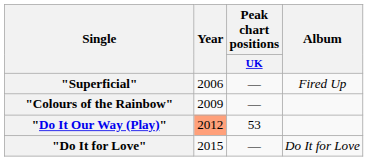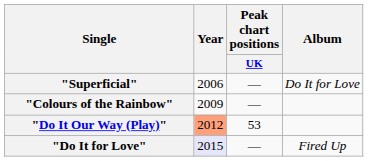"Superficial" | Album: Fired Up -> Do It for Love
"Do It for Love" | Year: no background -> lavender background
"Do It for Love" | Album: Do It for Love -> Fired Up
